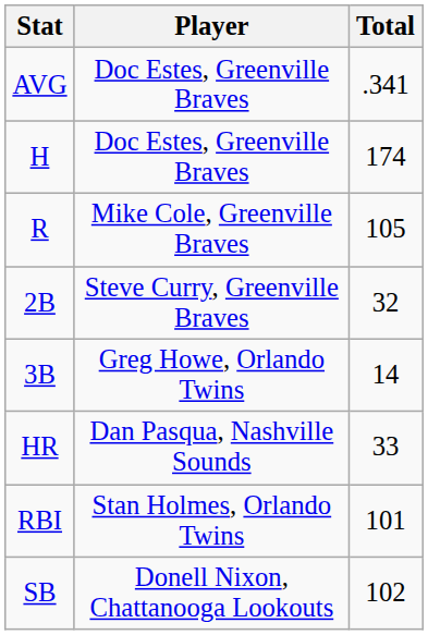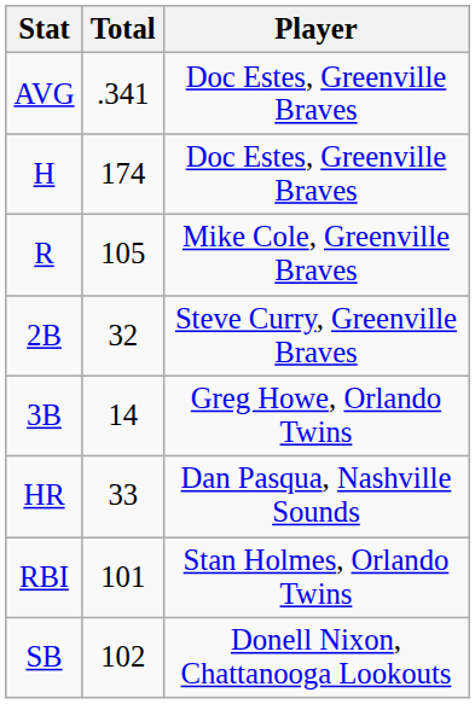columns swapped: Player <-> Total
